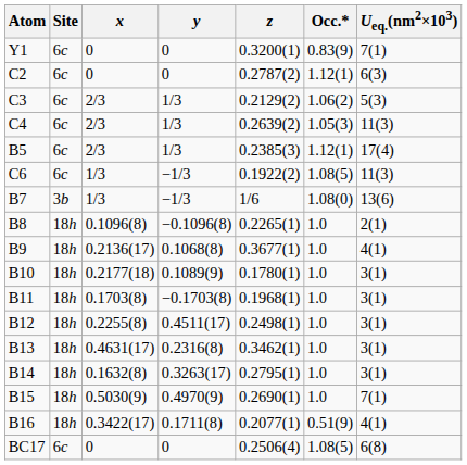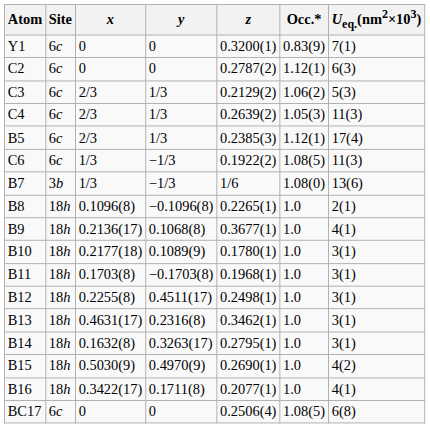B15 | Ueq.(nm2×103): 7(1) -> 4(2)
B16 | Occ.*: 0.51(9) -> 1.0
